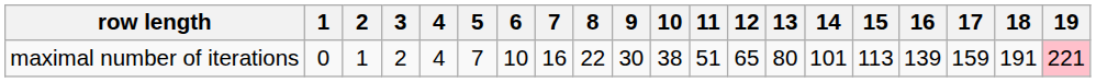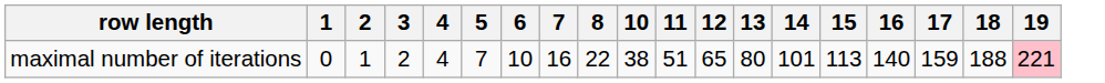- column: 9 | 30
maximal number of iterations | 16: 139 -> 140
maximal number of iterations | 18: 191 -> 188
